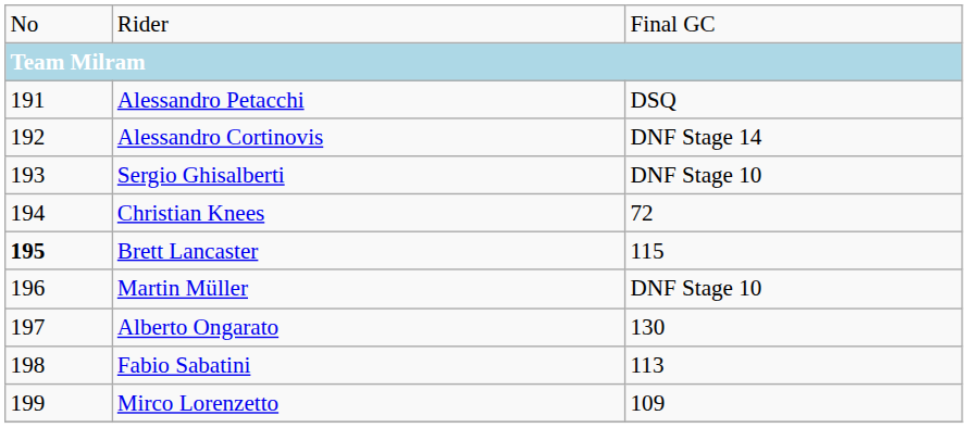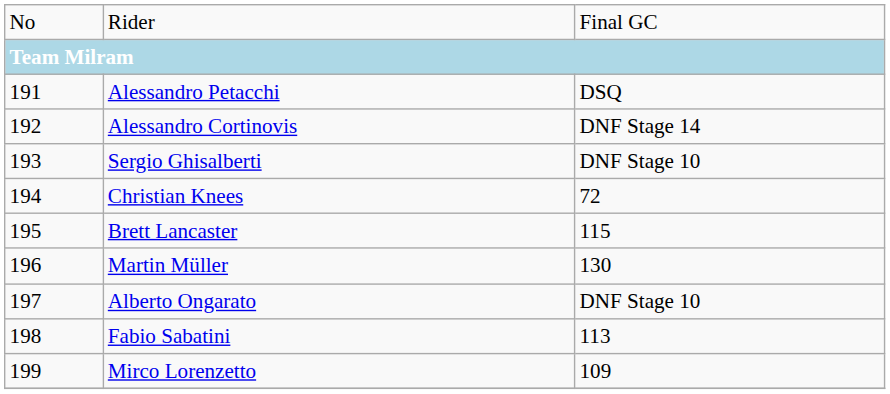Brett Lancaster | column 1: bold -> normal
Martin Müller | column 3: DNF Stage 10 -> 130
Alberto Ongarato | column 3: 130 -> DNF Stage 10
